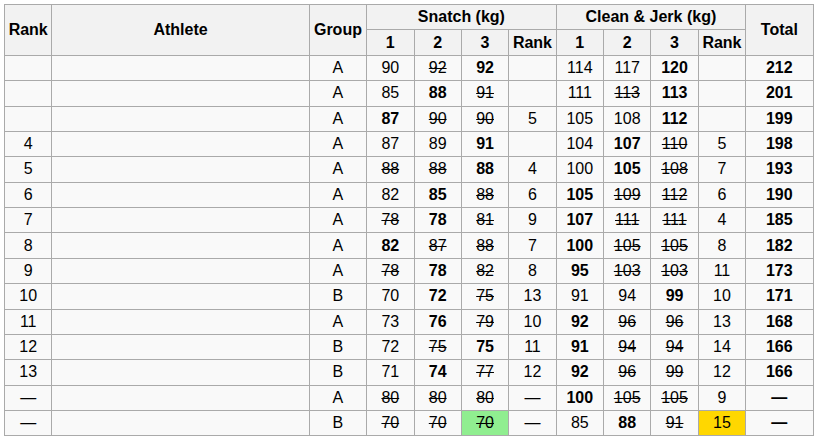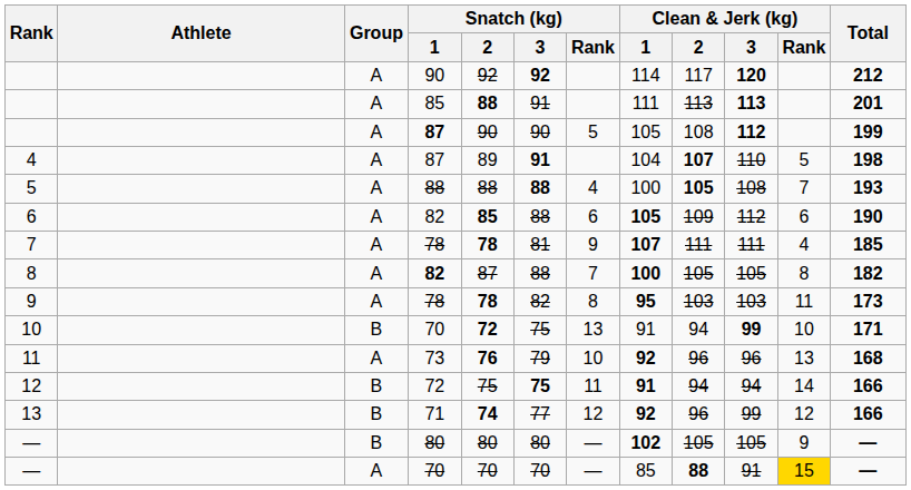— / 80 | Group: A -> B
— / 80 | Clean & Jerk (kg) / 1: 100 -> 102
— / 70 | Group: B -> A
— / 70 | Snatch (kg) / 3: lightgreen background -> no background
